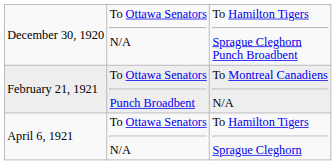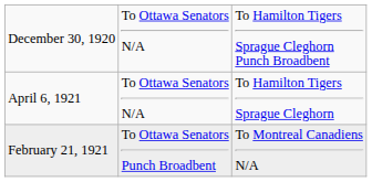rows swapped: February 21, 1921 <-> April 6, 1921
